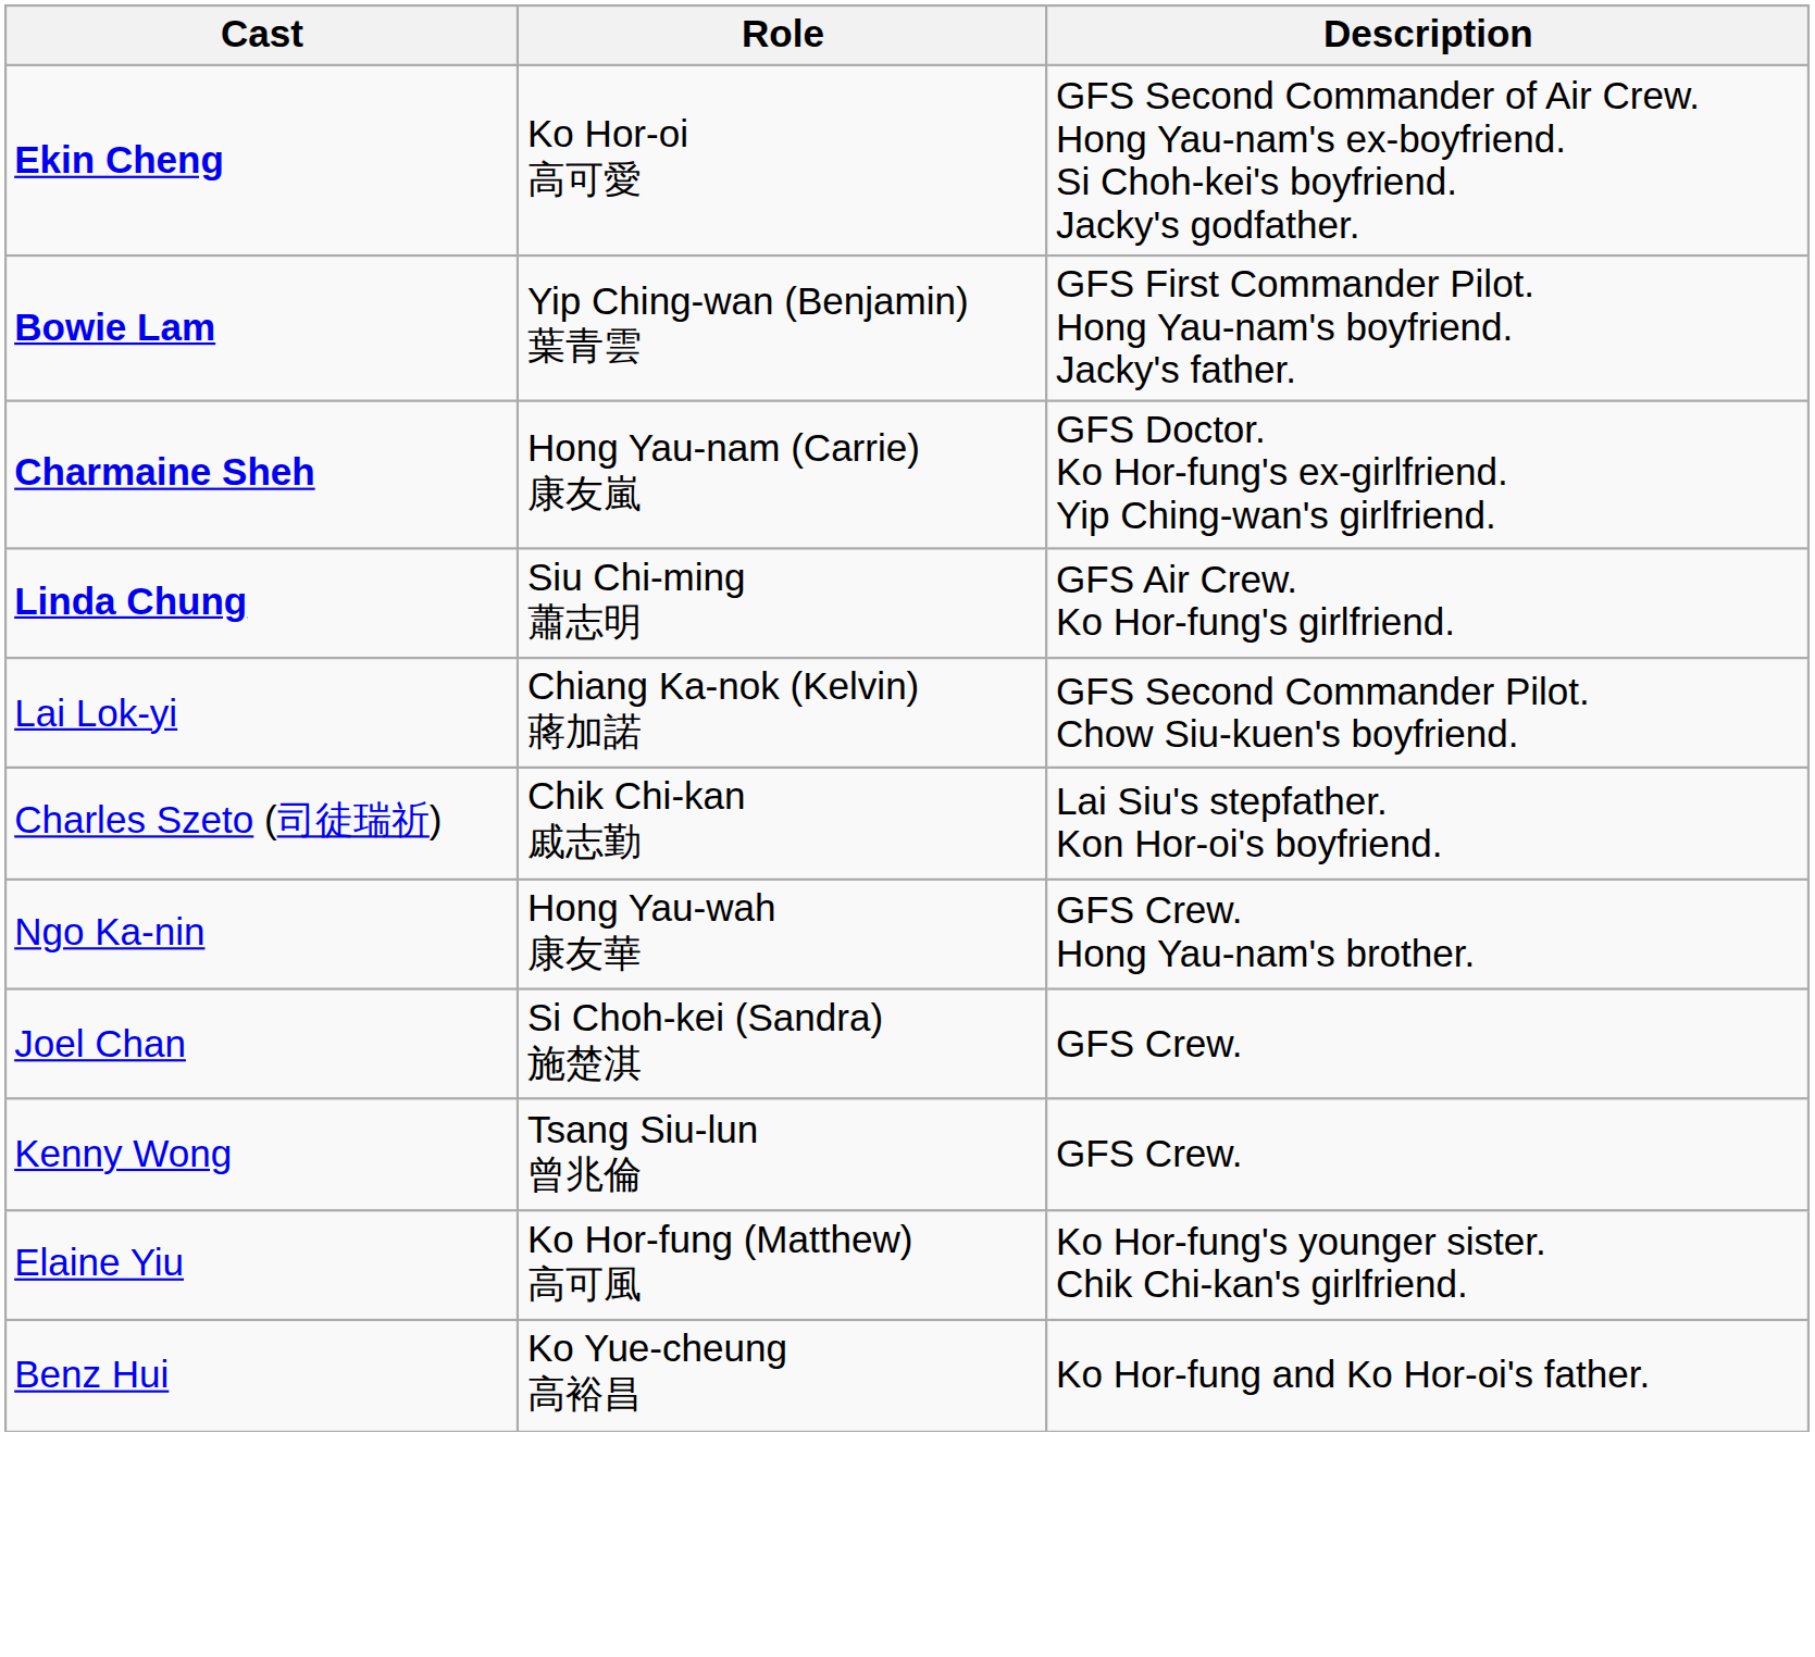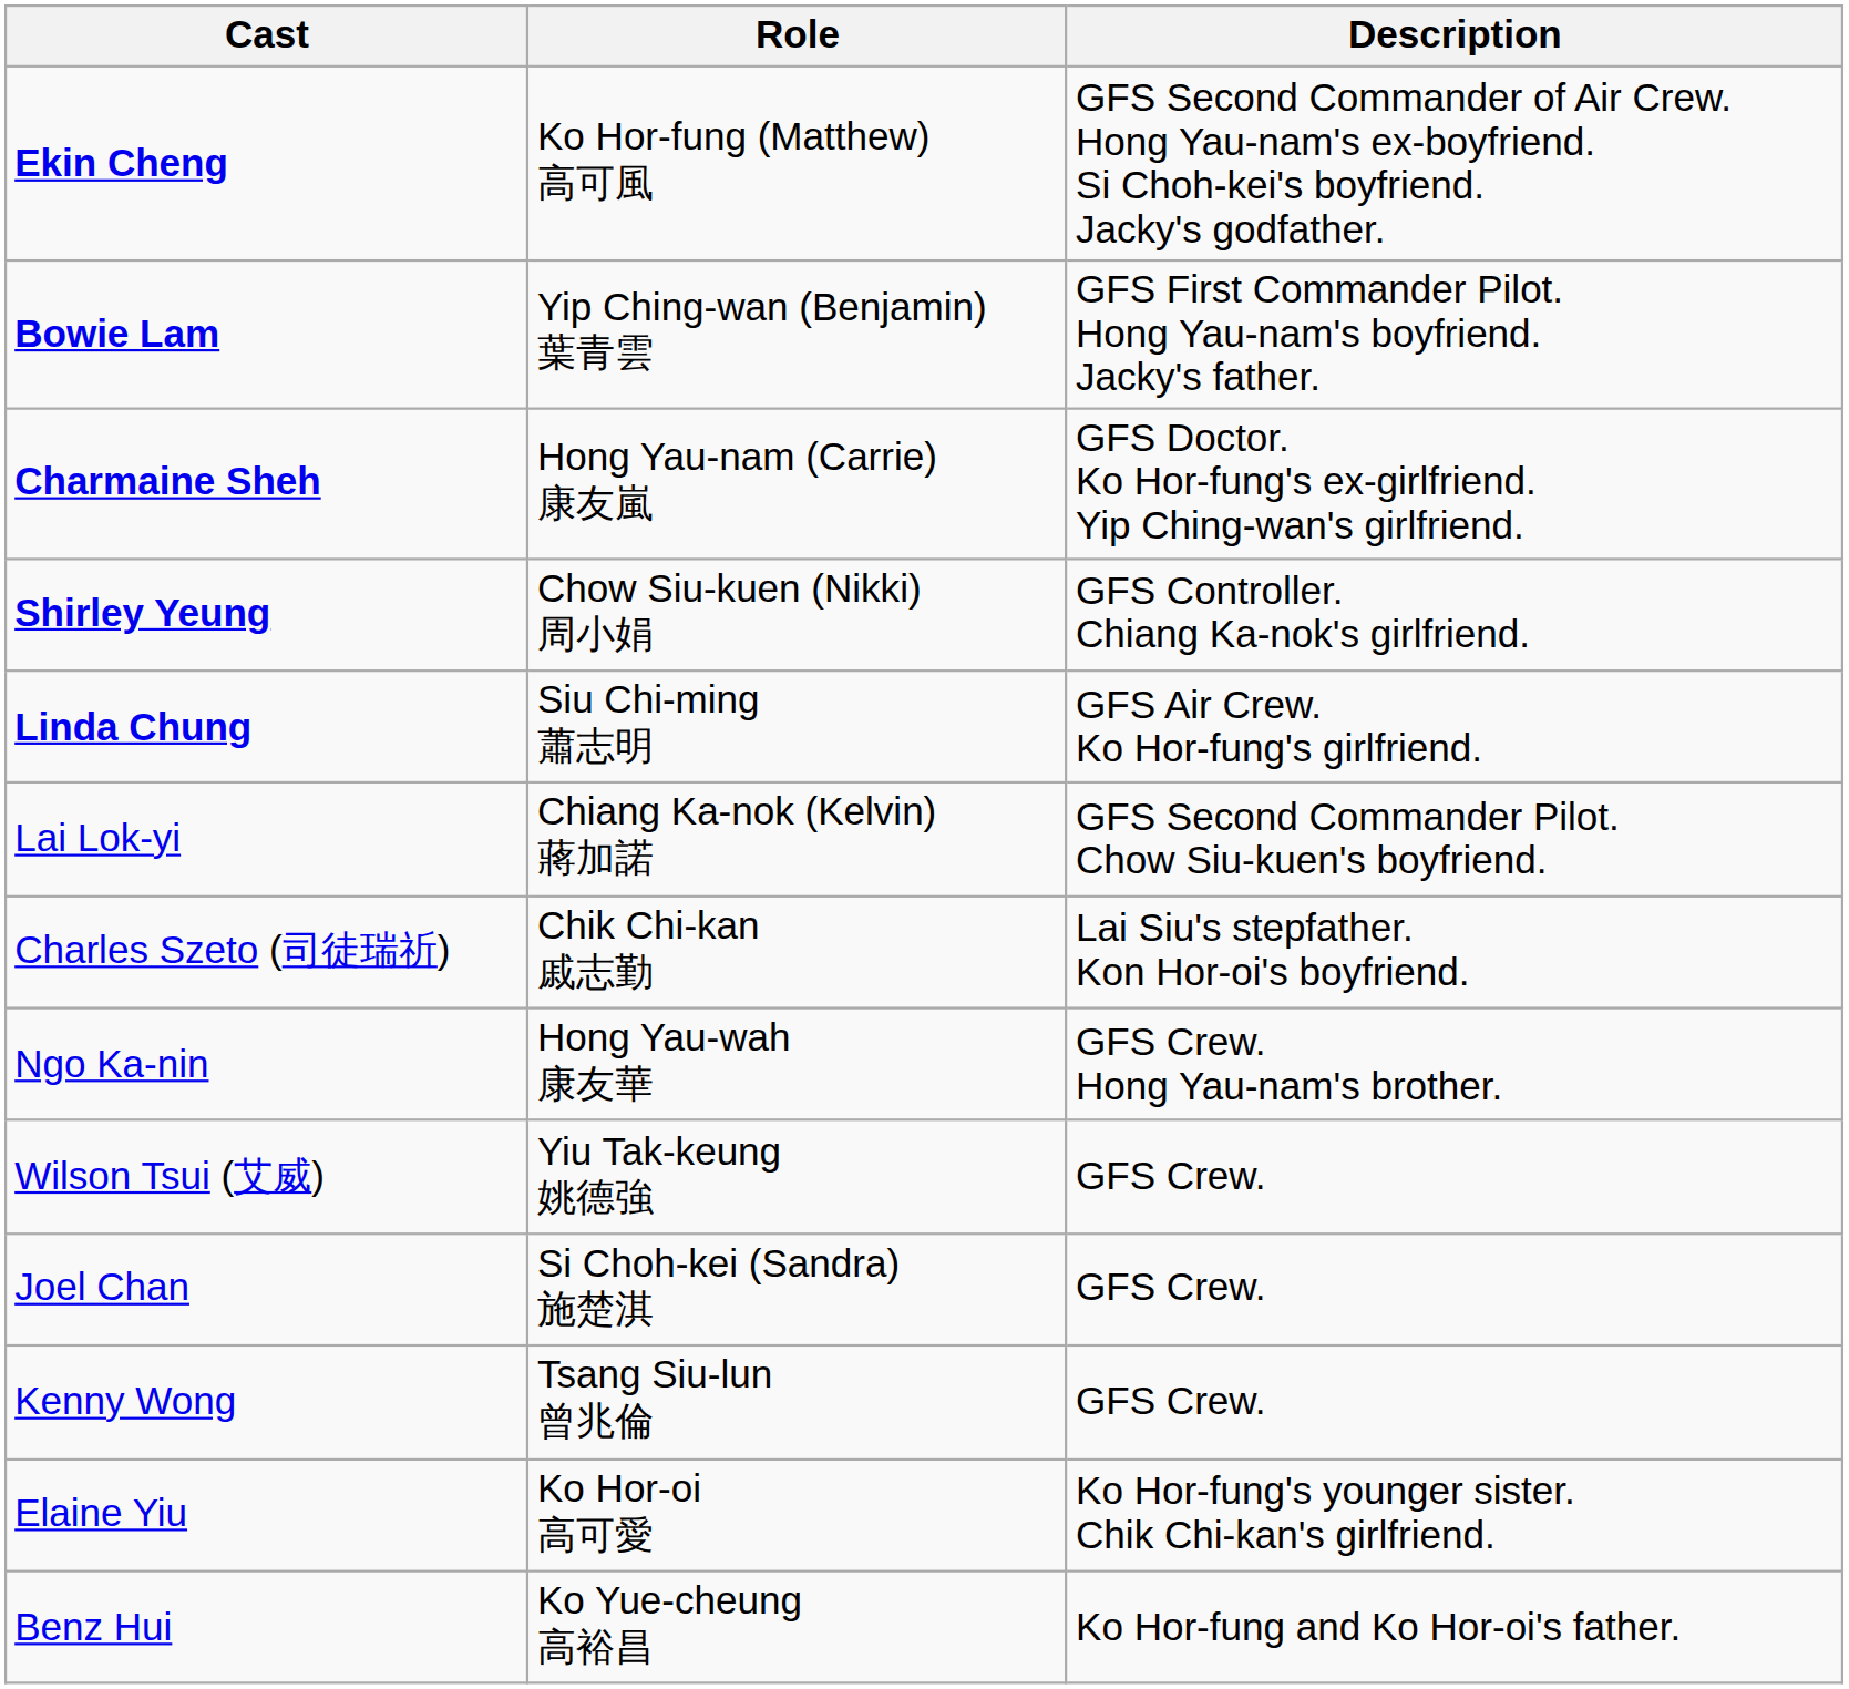Ekin Cheng | Role: Ko Hor-oi 高可愛 -> Ko Hor-fung (Matthew) 高可風
+ row: Shirley Yeung | Chow Siu-kuen (Nikki) 周小娟 | GFS Controller. Chiang Ka-nok's girlfriend.
+ row: Wilson Tsui (艾威) | Yiu Tak-keung 姚德強 | GFS Crew.
Elaine Yiu | Role: Ko Hor-fung (Matthew) 高可風 -> Ko Hor-oi 高可愛
